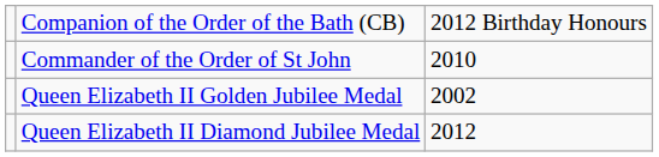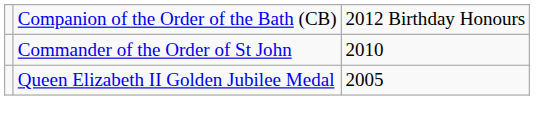Queen Elizabeth II Golden Jubilee Medal | column 3: 2002 -> 2005
- row: Queen Elizabeth II Diamond Jubilee Medal | 2012
